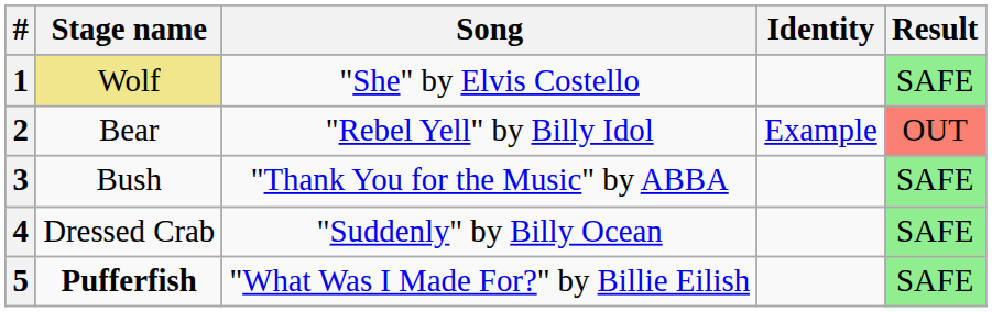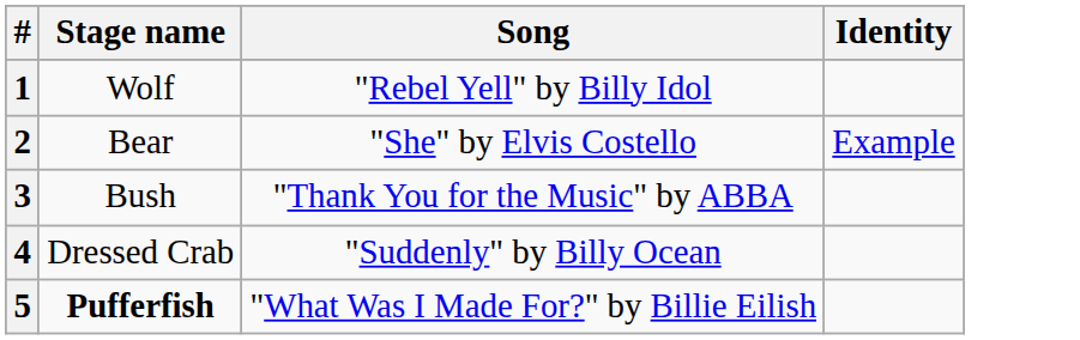- column: Result | SAFE | OUT | SAFE | SAFE | SAFE
1 | Stage name: khaki background -> no background
1 | Song: "She" by Elvis Costello -> "Rebel Yell" by Billy Idol
2 | Song: "Rebel Yell" by Billy Idol -> "She" by Elvis Costello
